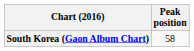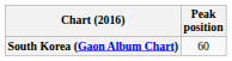South Korea (Gaon Album Chart) | Peak position: 58 -> 60
